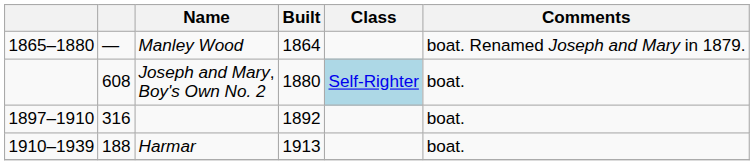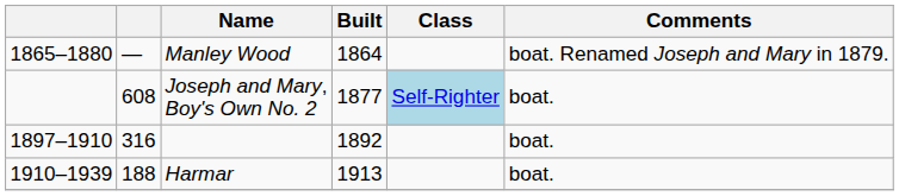Joseph and Mary, Boy's Own No. 2 | Built: 1880 -> 1877
